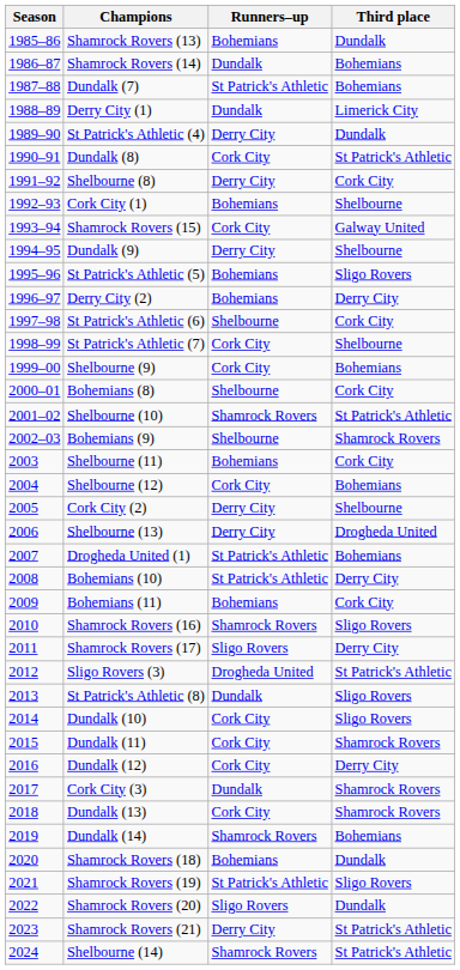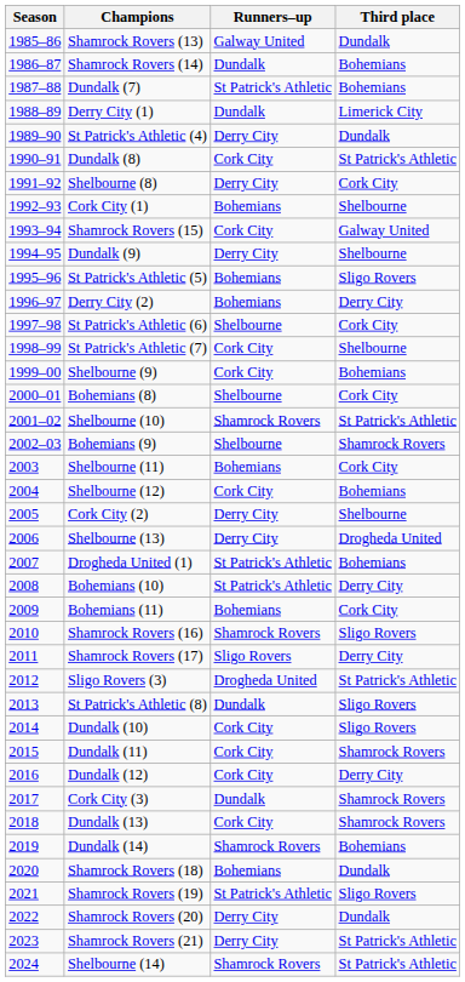Shamrock Rovers (13) | Runners–up: Bohemians -> Galway United
Shamrock Rovers (20) | Runners–up: Sligo Rovers -> Derry City
